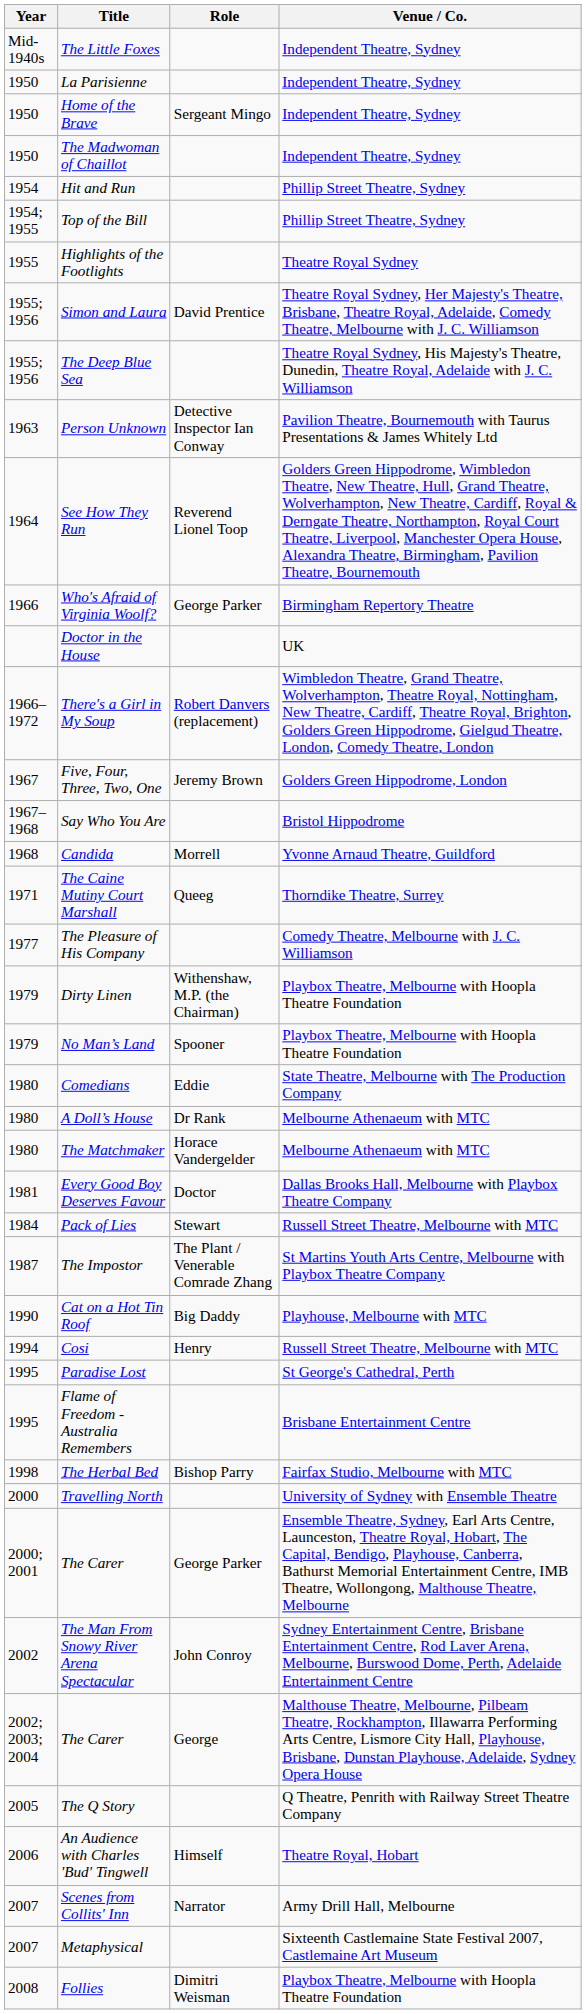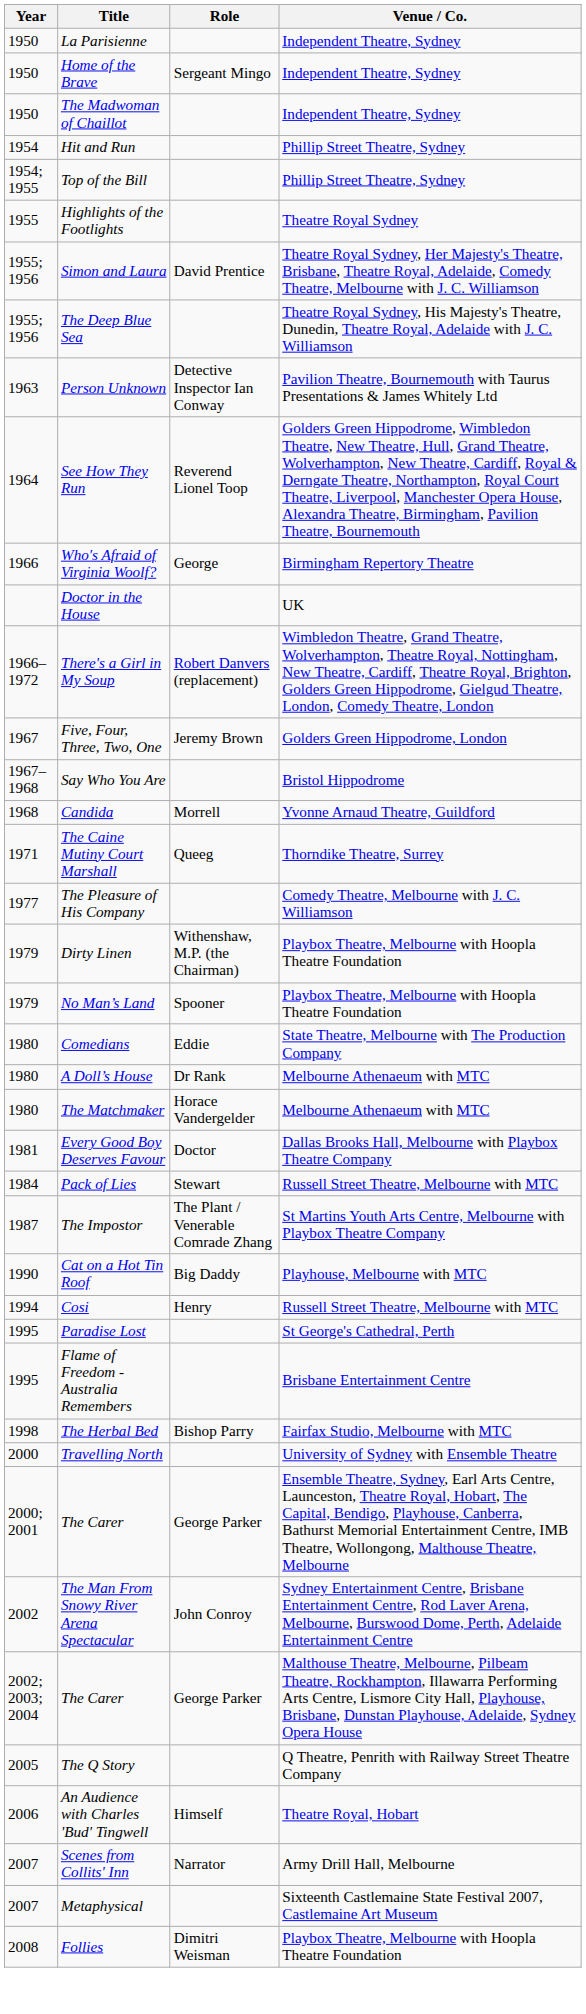- row: Mid-1940s | The Little Foxes | Independent Theatre, Sydney
Who's Afraid of Virginia Woolf? | Role: George Parker -> George
2002; 2003; 2004 / The Carer | Role: George -> George Parker
